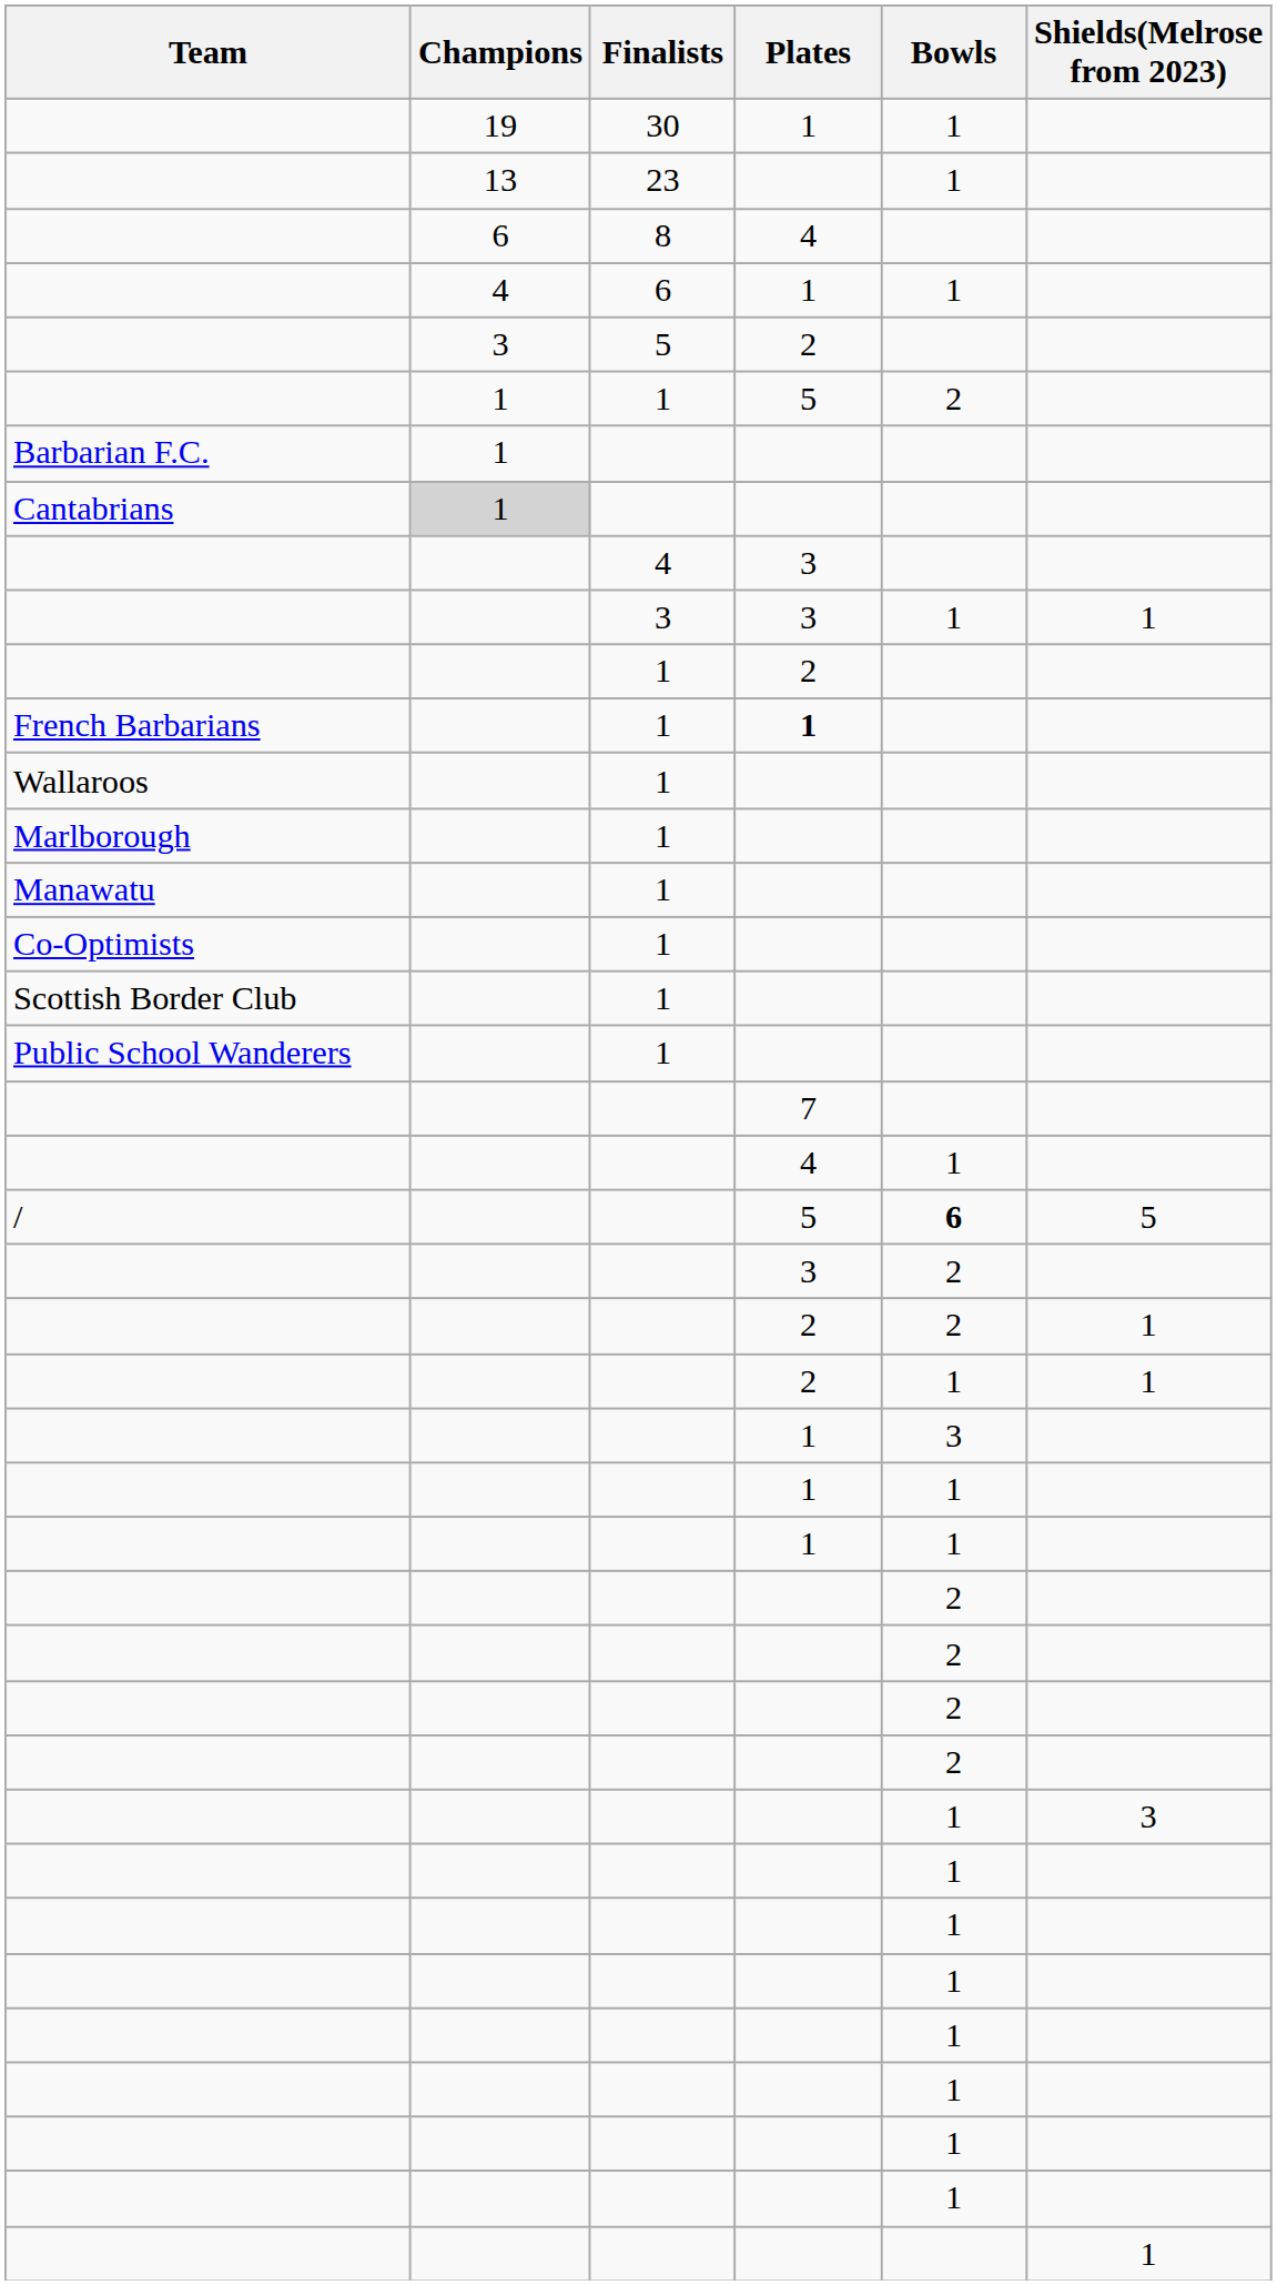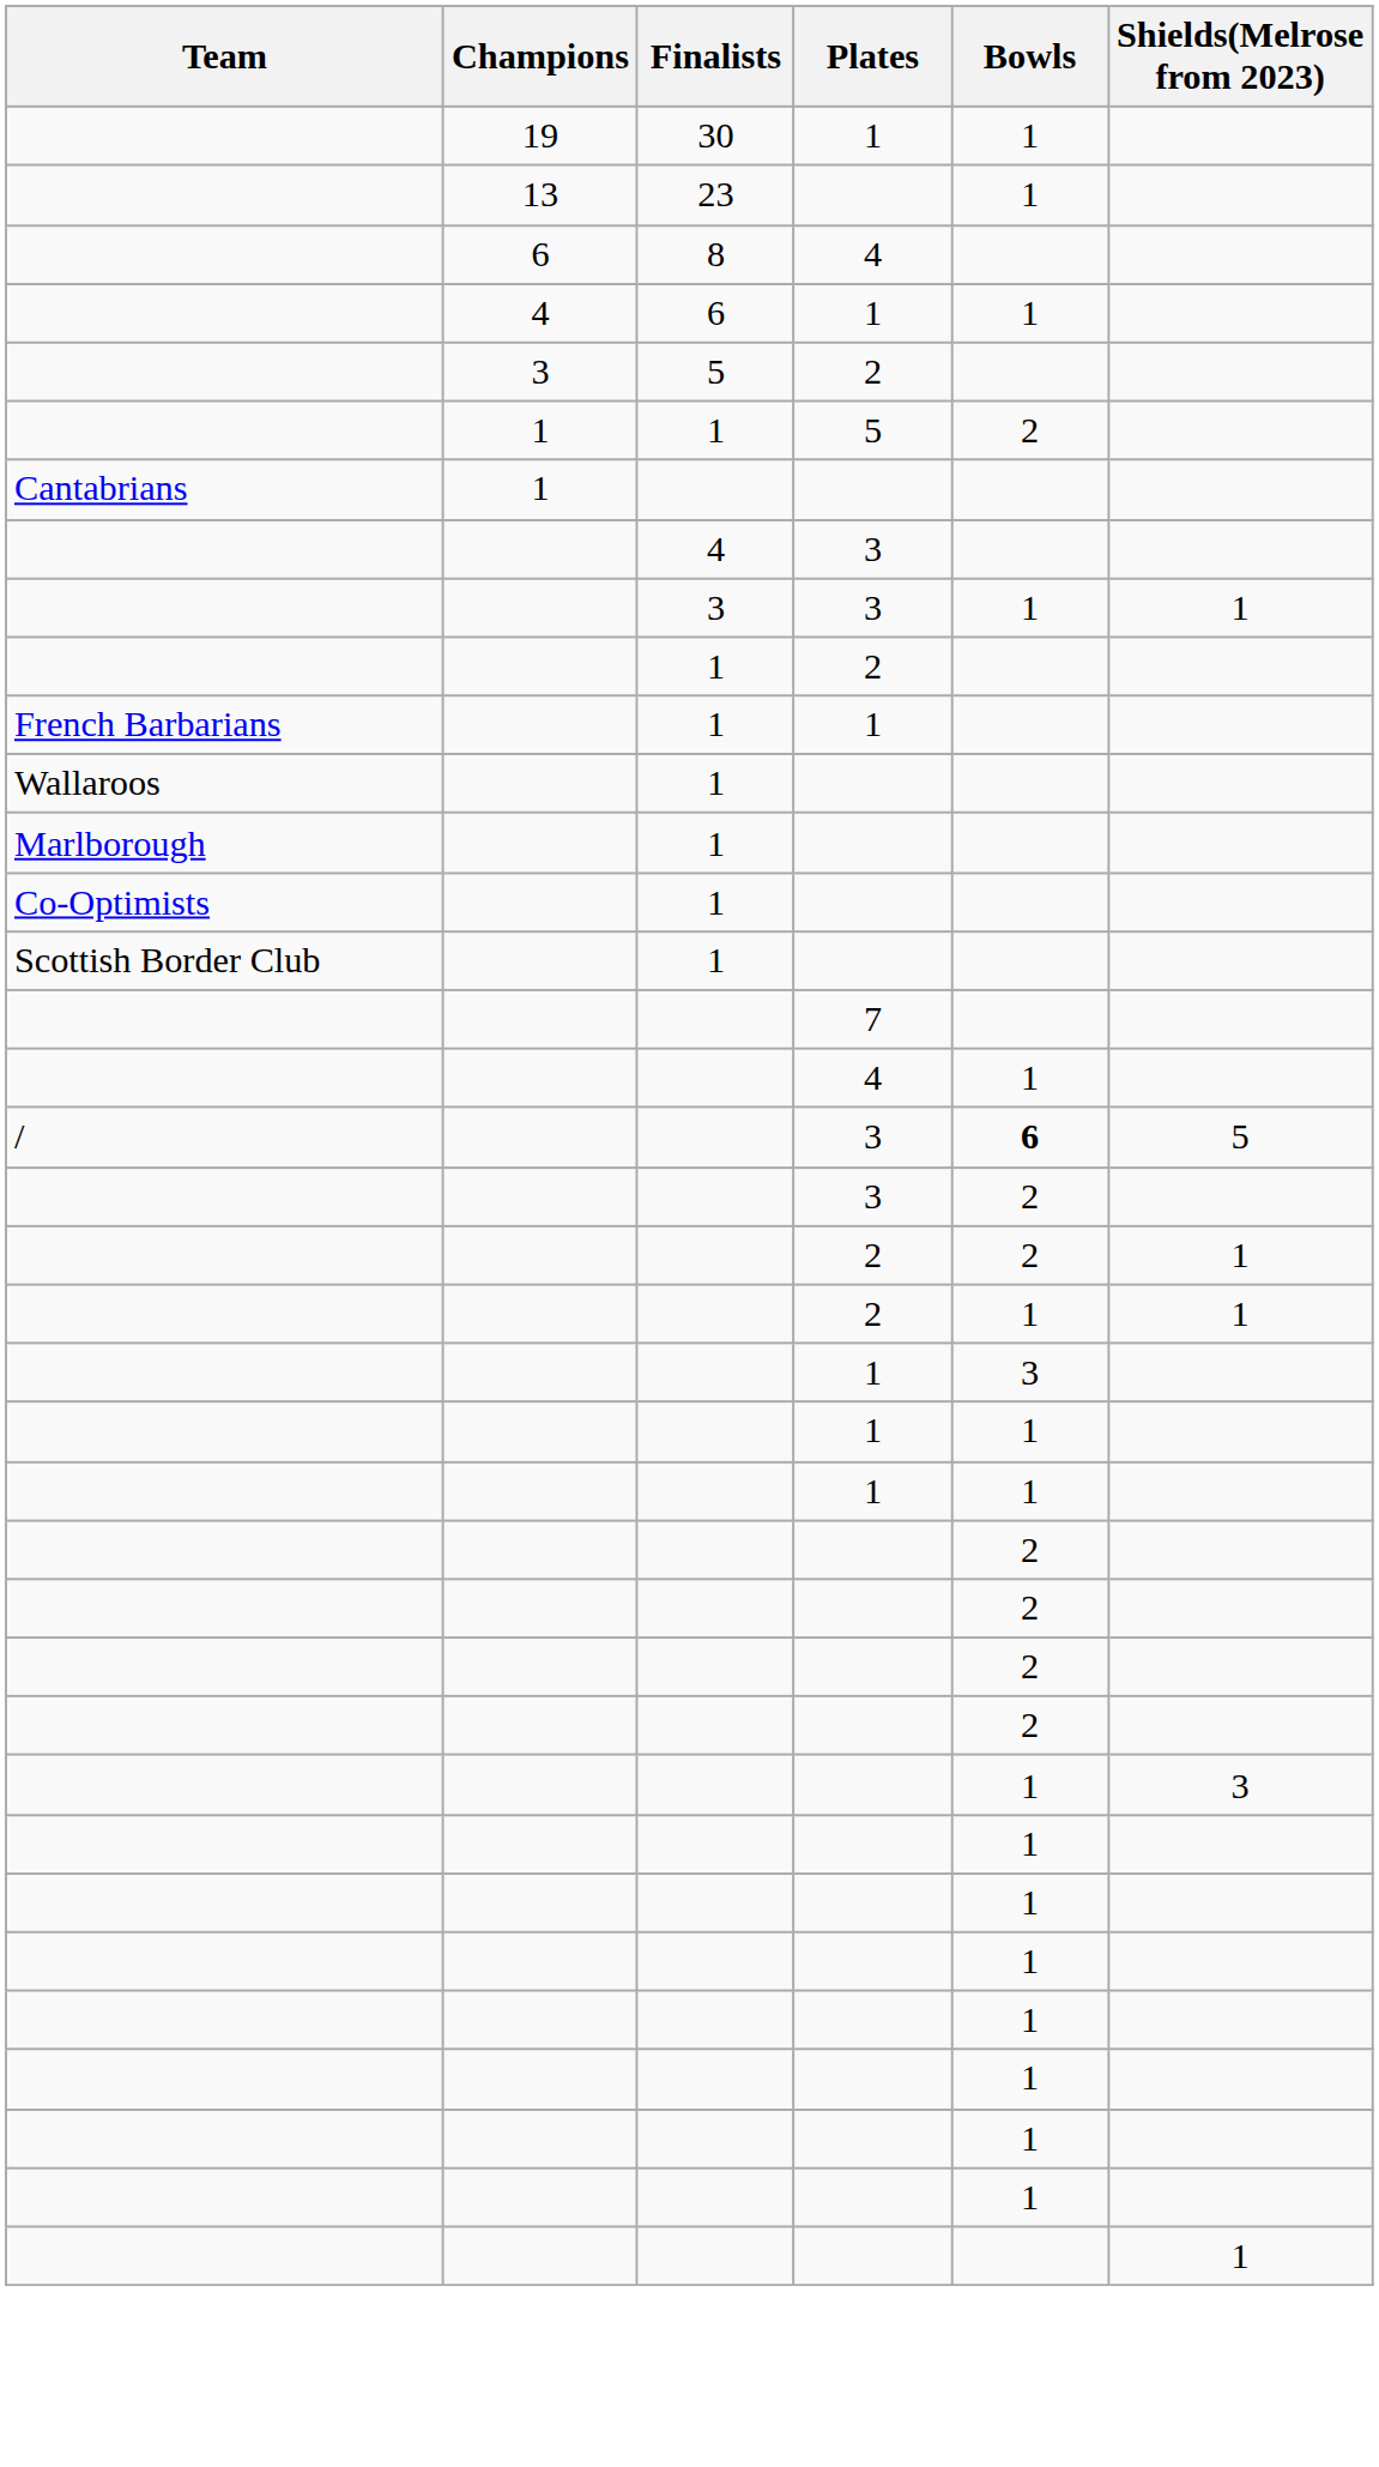- row: Barbarian F.C. | 1
Cantabrians | Champions: lightgrey background -> no background
French Barbarians | Plates: bold -> normal
- row: Manawatu | 1
- row: Public School Wanderers | 1
/ | Plates: 5 -> 3
